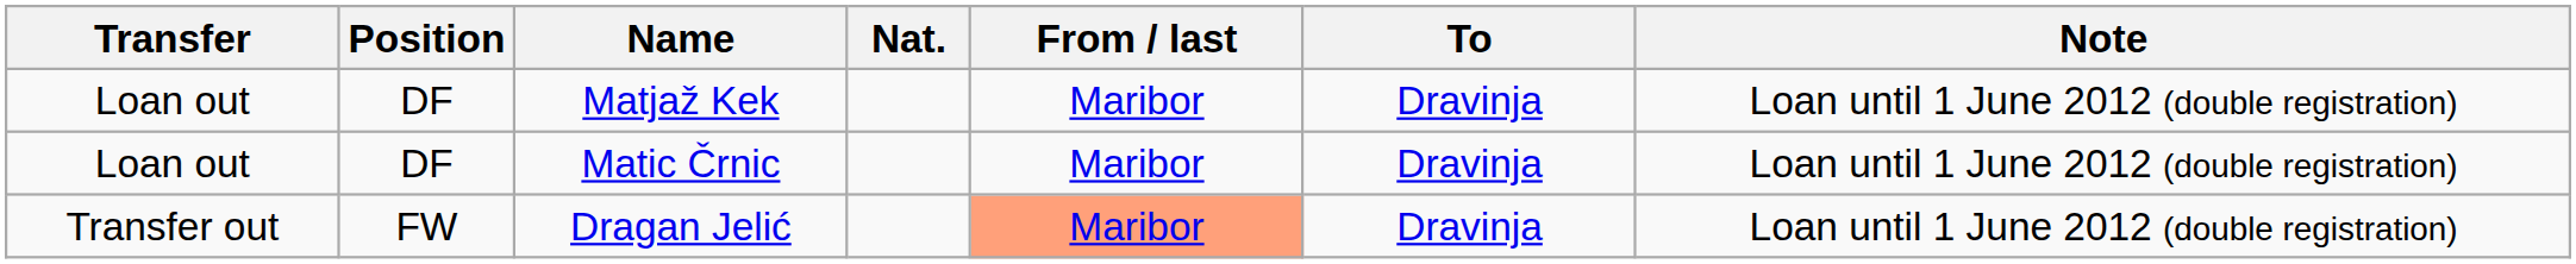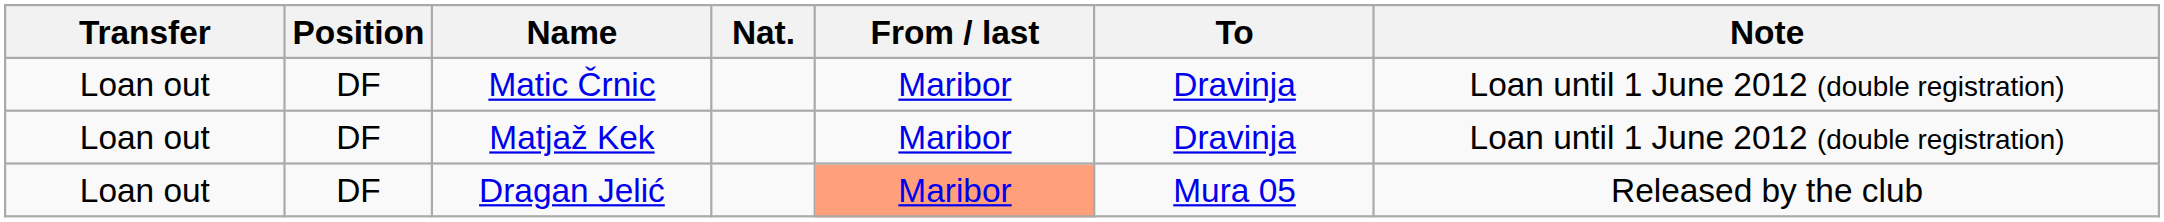rows swapped: Matic Črnic <-> Matjaž Kek
Dragan Jelić | Transfer: Transfer out -> Loan out
Dragan Jelić | Position: FW -> DF
Dragan Jelić | To: Dravinja -> Mura 05
Dragan Jelić | Note: Loan until 1 June 2012 (double registration) -> Released by the club
